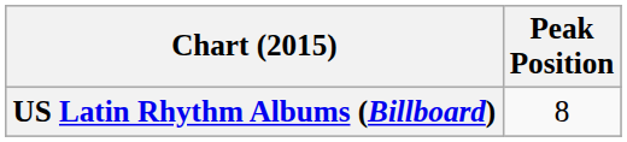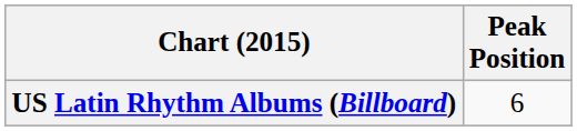US Latin Rhythm Albums (Billboard) | Peak Position: 8 -> 6
